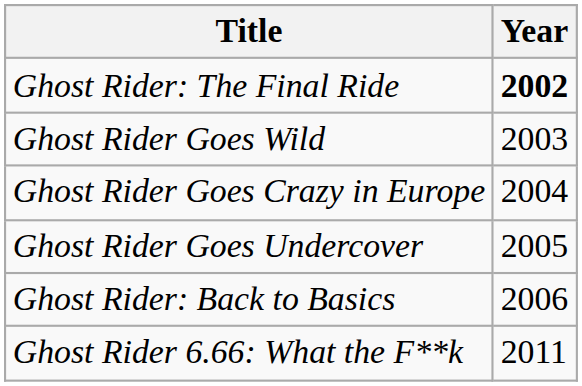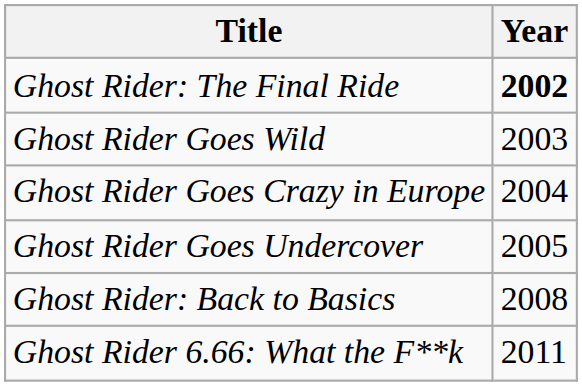Ghost Rider: Back to Basics | Year: 2006 -> 2008
